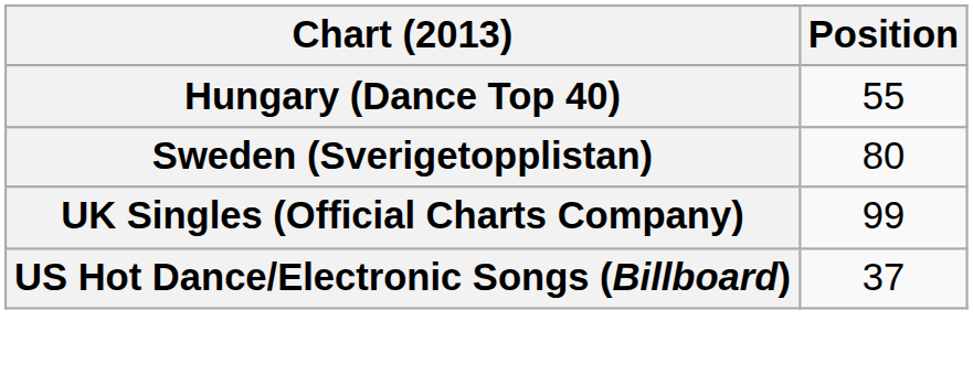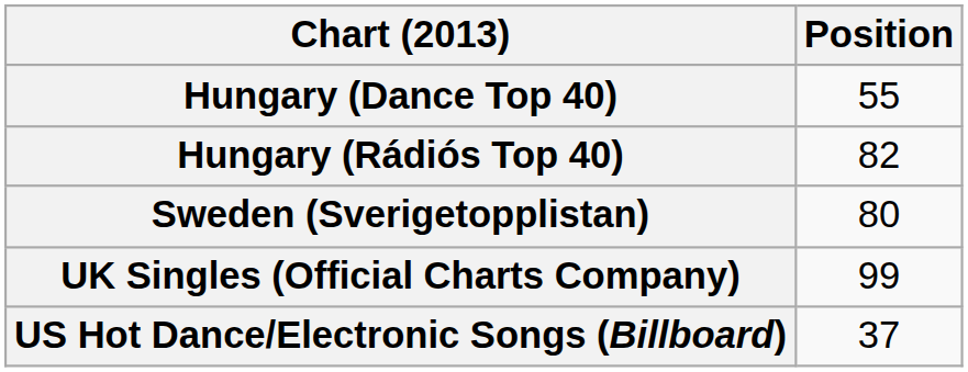+ row: Hungary (Rádiós Top 40) | 82
